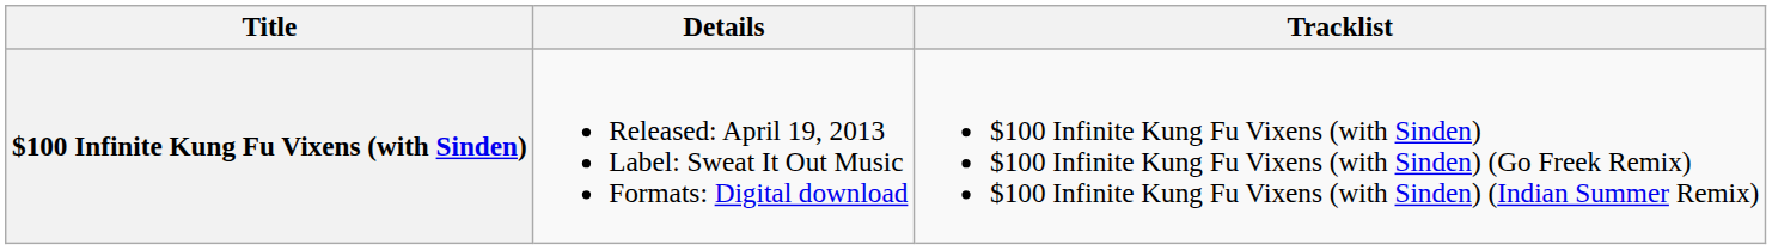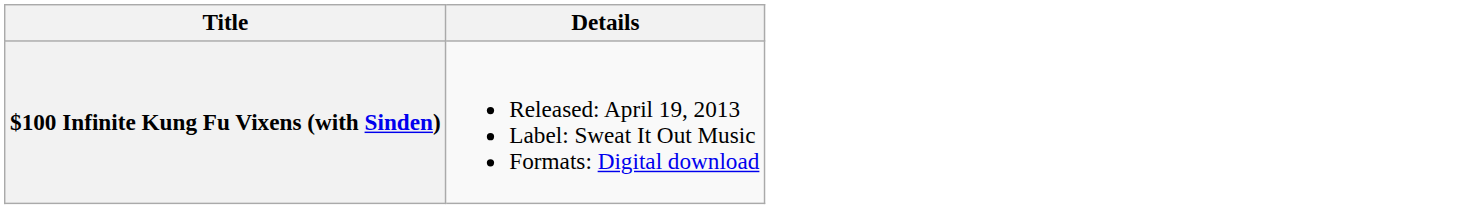- column: Tracklist | $100 Infinite Kung Fu Vixens (with Sinden) $100 Infinite Kung Fu Vixens (with Sinden) (Go Freek Remix) $100 Infinite Kung Fu Vixens (with Sinden) (Indian Summer Remix)
